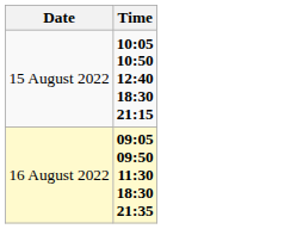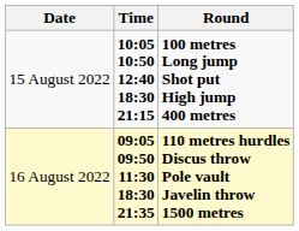+ column: Round | 100 metres Long jump Shot put High jump 400 metres | 110 metres hurdles Discus throw Pole vault Javelin throw 1500 metres
